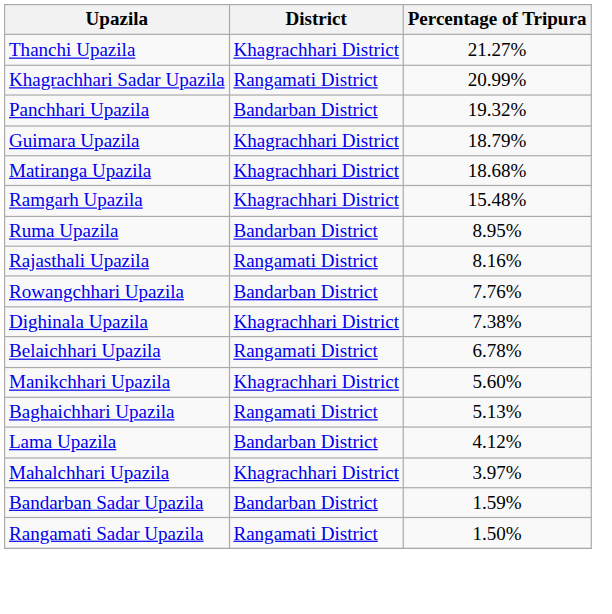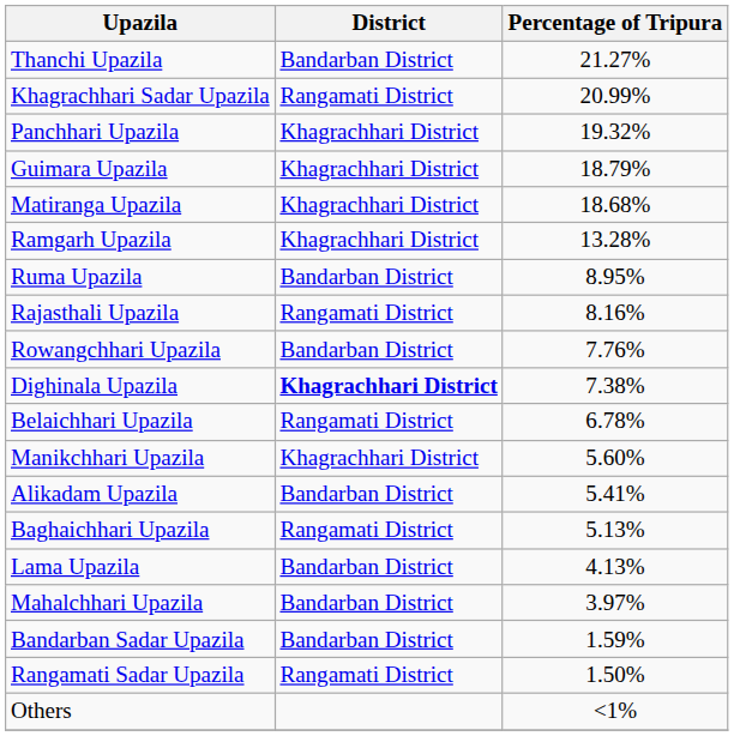Thanchi Upazila | District: Khagrachhari District -> Bandarban District
Panchhari Upazila | District: Bandarban District -> Khagrachhari District
Ramgarh Upazila | Percentage of Tripura: 15.48% -> 13.28%
Dighinala Upazila | District: normal -> bold
+ row: Alikadam Upazila | Bandarban District | 5.41%
Lama Upazila | Percentage of Tripura: 4.12% -> 4.13%
Mahalchhari Upazila | District: Khagrachhari District -> Bandarban District
+ row: Others | <1%
